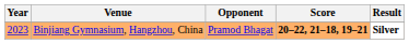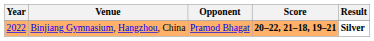Binjiang Gymnasium, Hangzhou, China | Year: 2023 -> 2022
